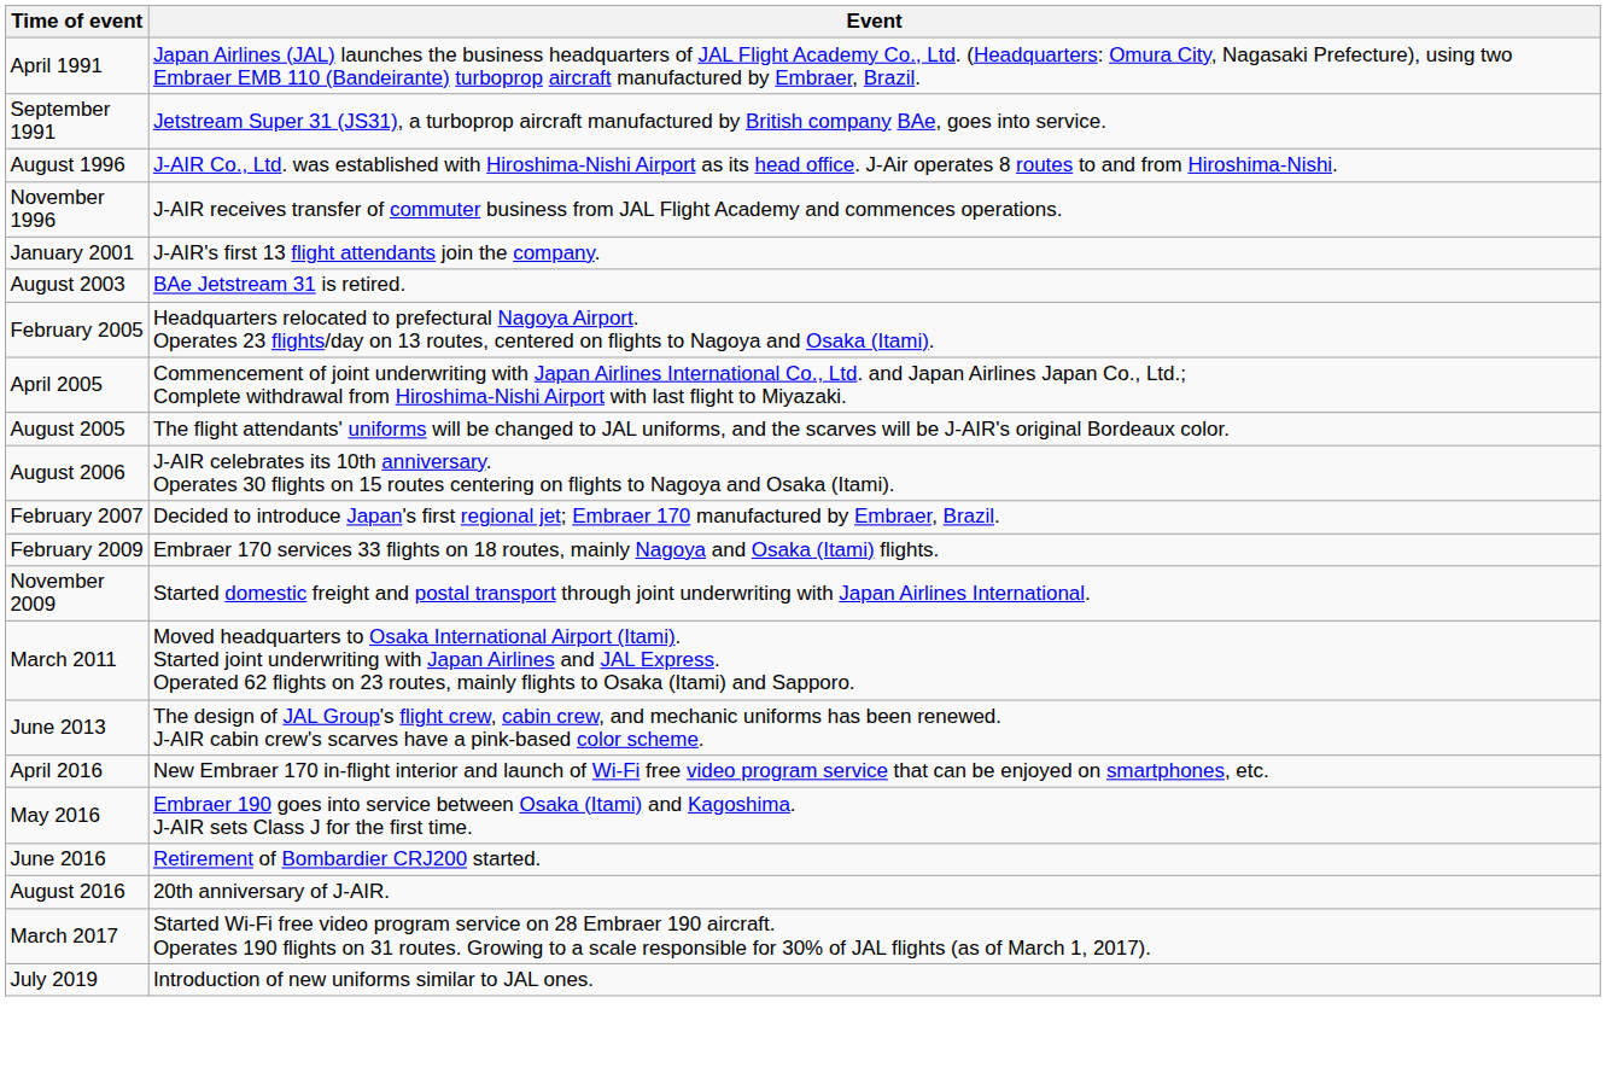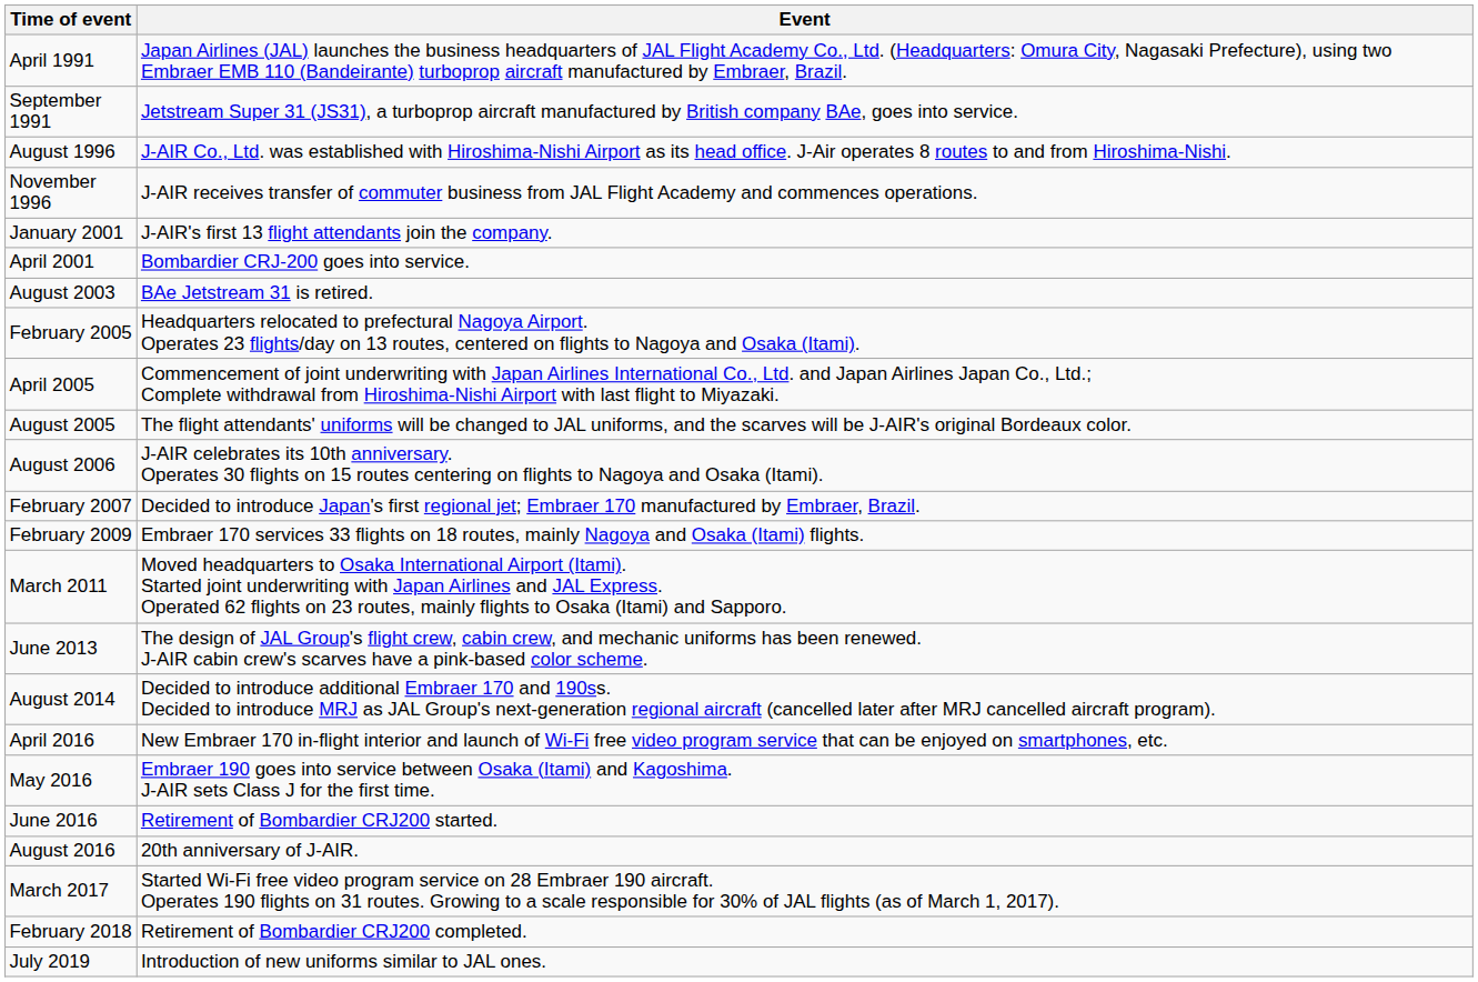+ row: April 2001 | Bombardier CRJ-200 goes into service.
- row: November 2009 | Started domestic freight and postal transport through joint underwriting with Japan Airlines International.
+ row: August 2014 | Decided to introduce additional Embraer 170 and 190ss. Decided to introduce MRJ as JAL Group's next-generation regional aircraft (cancelled later after MRJ cancelled aircraft program).
+ row: February 2018 | Retirement of Bombardier CRJ200 completed.
